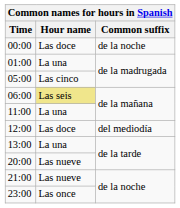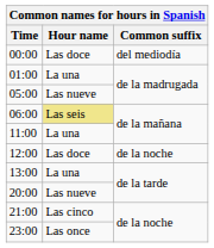00:00 | Common suffix: de la noche -> del mediodía
05:00 | Hour name: Las cinco -> Las nueve
12:00 | Common suffix: del mediodía -> de la noche
21:00 | Hour name: Las nueve -> Las cinco
